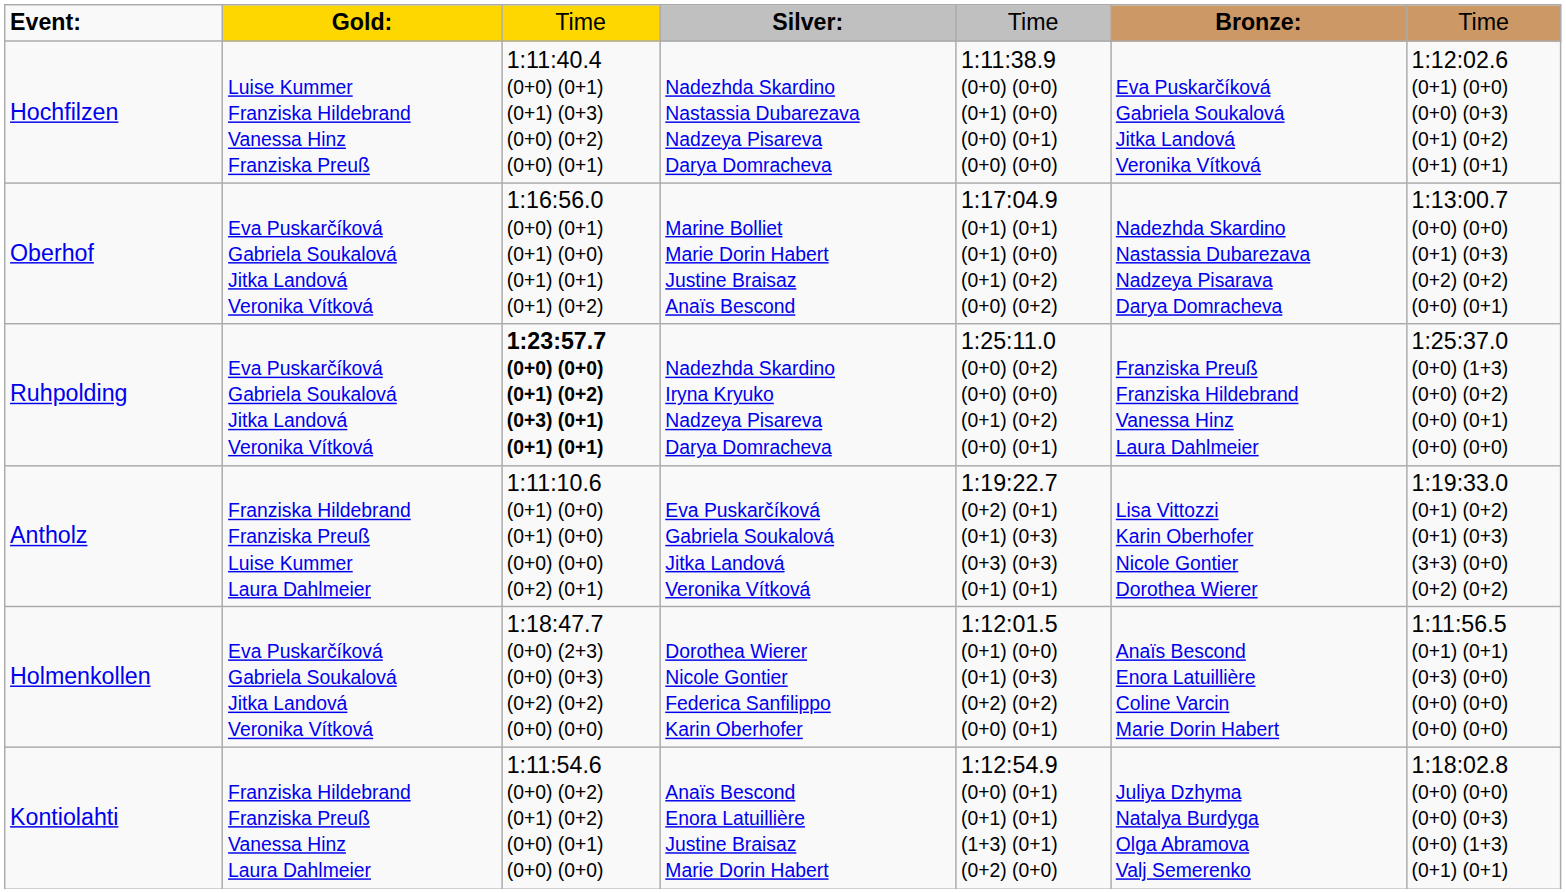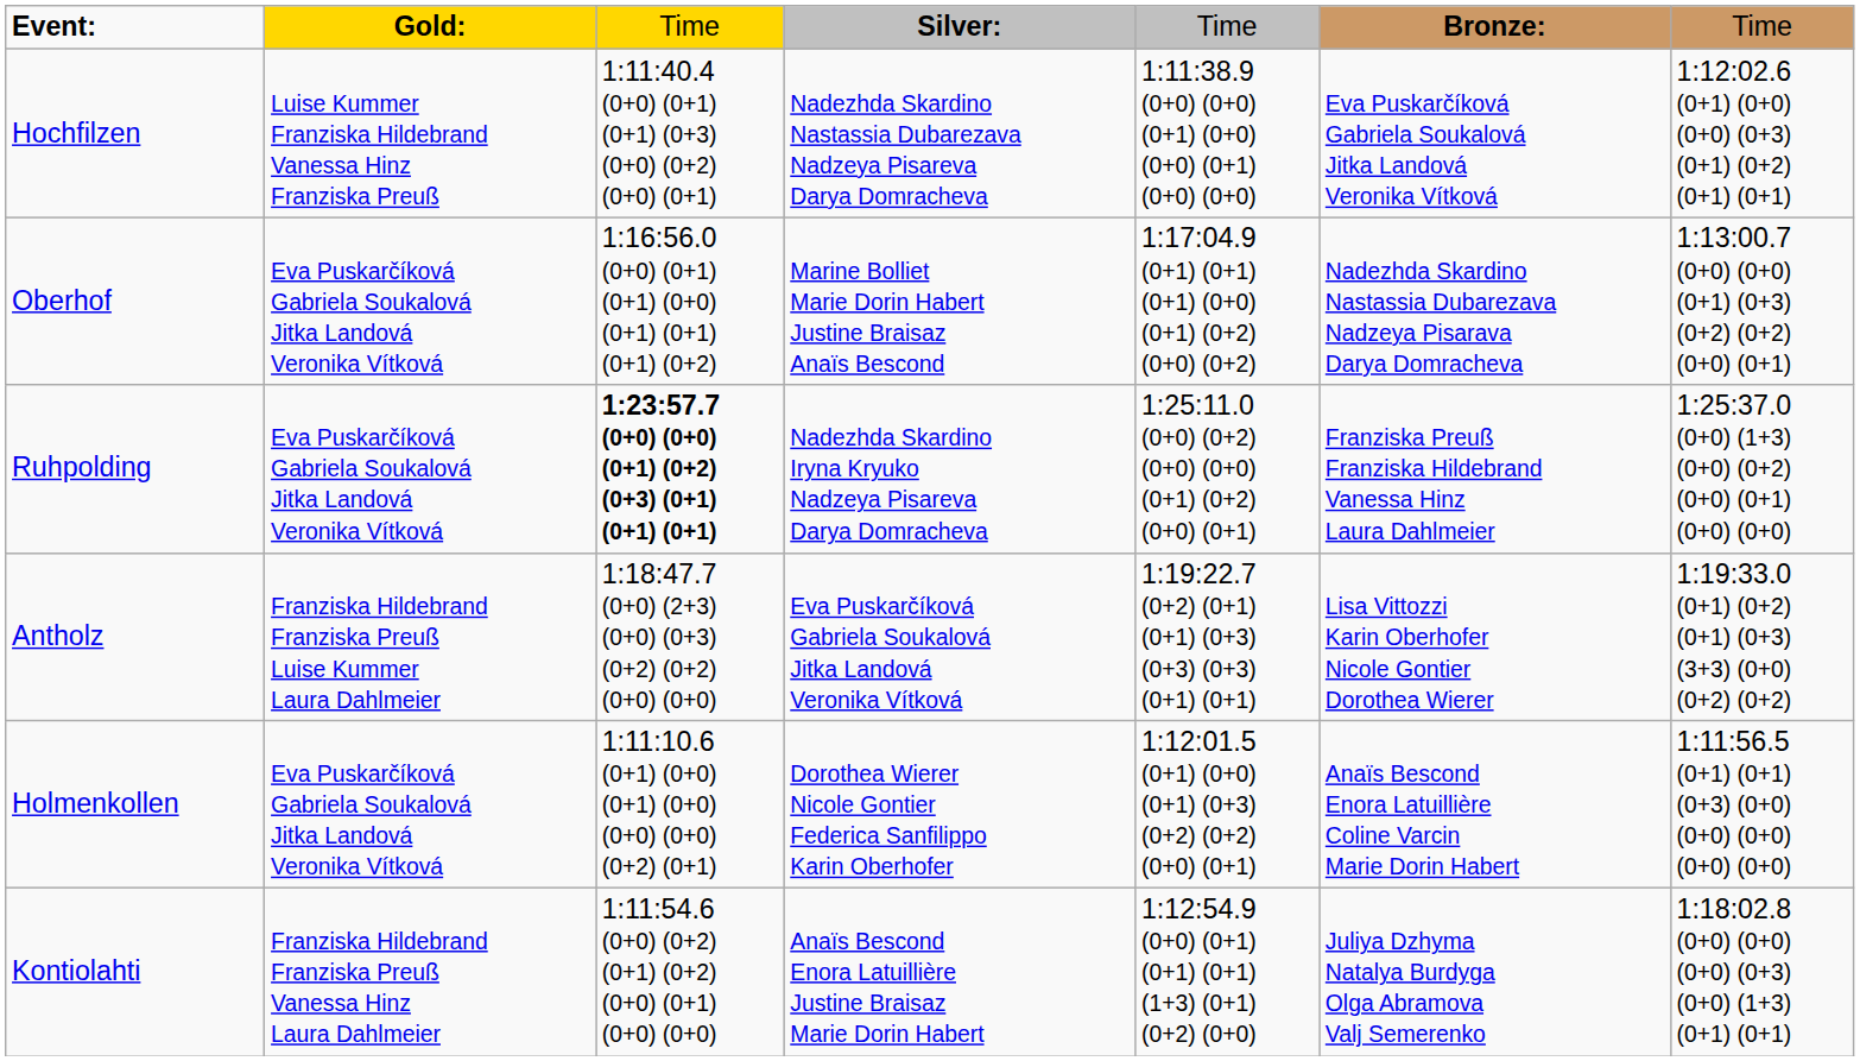Antholz | column 3: 1:11:10.6 (0+1) (0+0) (0+1) (0+0) (0+0) (0+0) (0+2) (0+1) -> 1:18:47.7 (0+0) (2+3) (0+0) (0+3) (0+2) (0+2) (0+0) (0+0)
Holmenkollen | column 3: 1:18:47.7 (0+0) (2+3) (0+0) (0+3) (0+2) (0+2) (0+0) (0+0) -> 1:11:10.6 (0+1) (0+0) (0+1) (0+0) (0+0) (0+0) (0+2) (0+1)
